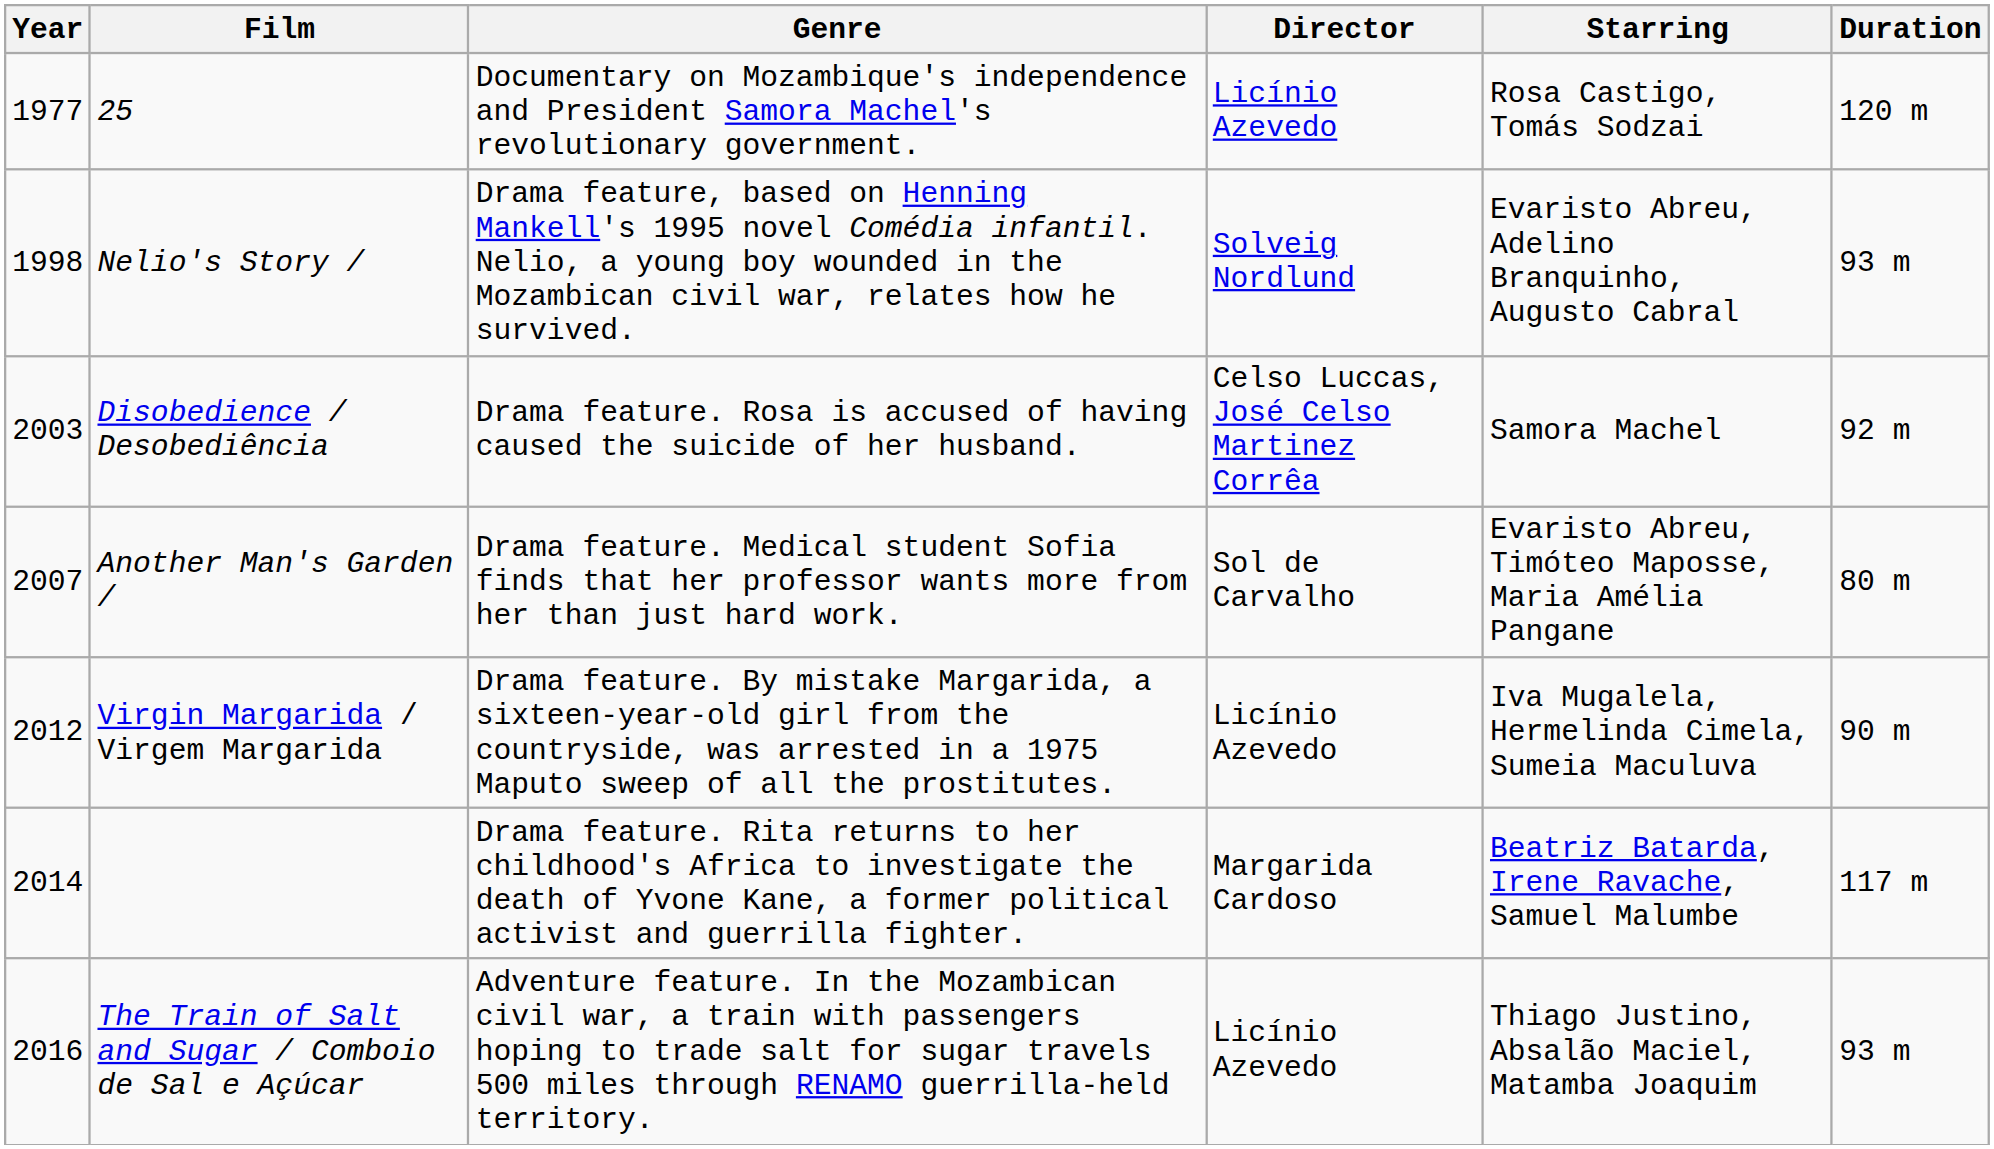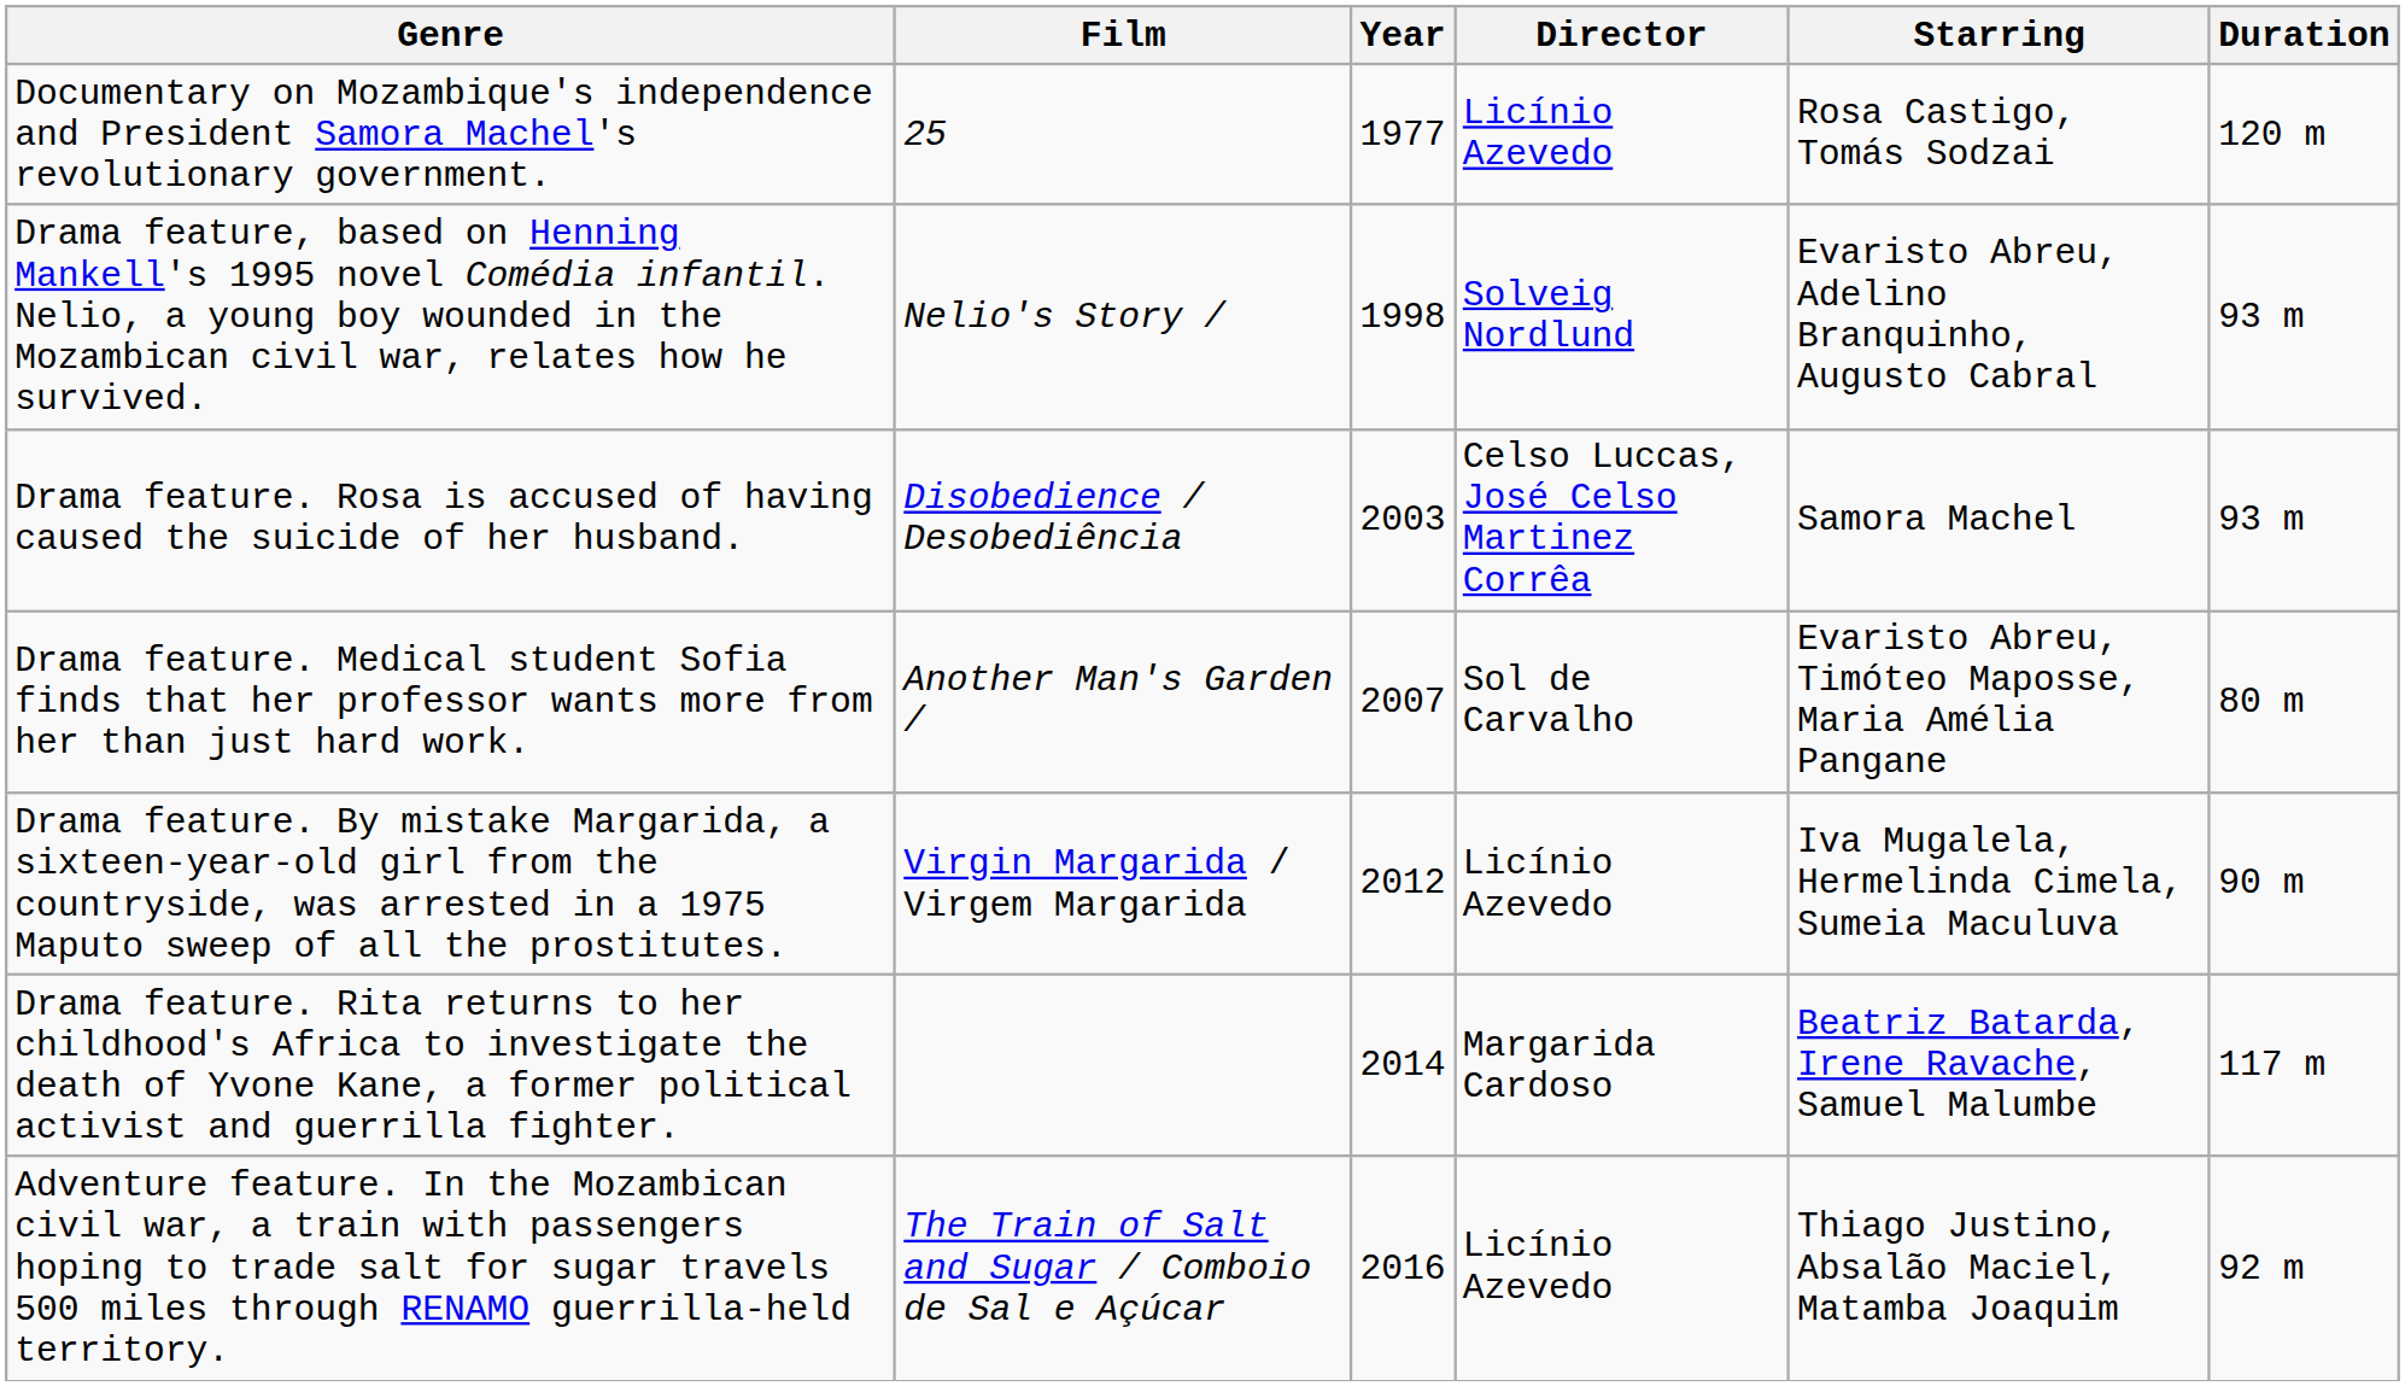columns swapped: Year <-> Genre
Disobedience / Desobediência | Duration: 92 m -> 93 m
The Train of Salt and Sugar / Comboio de Sal e Açúcar | Duration: 93 m -> 92 m
